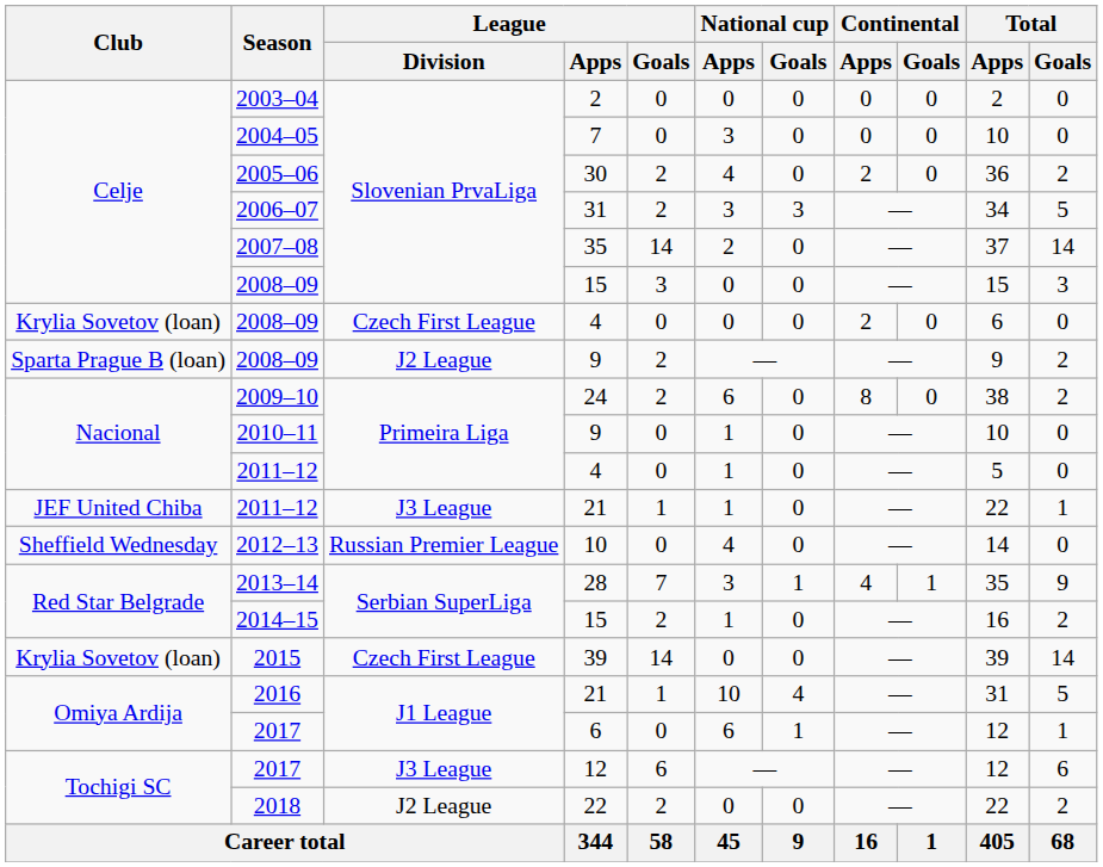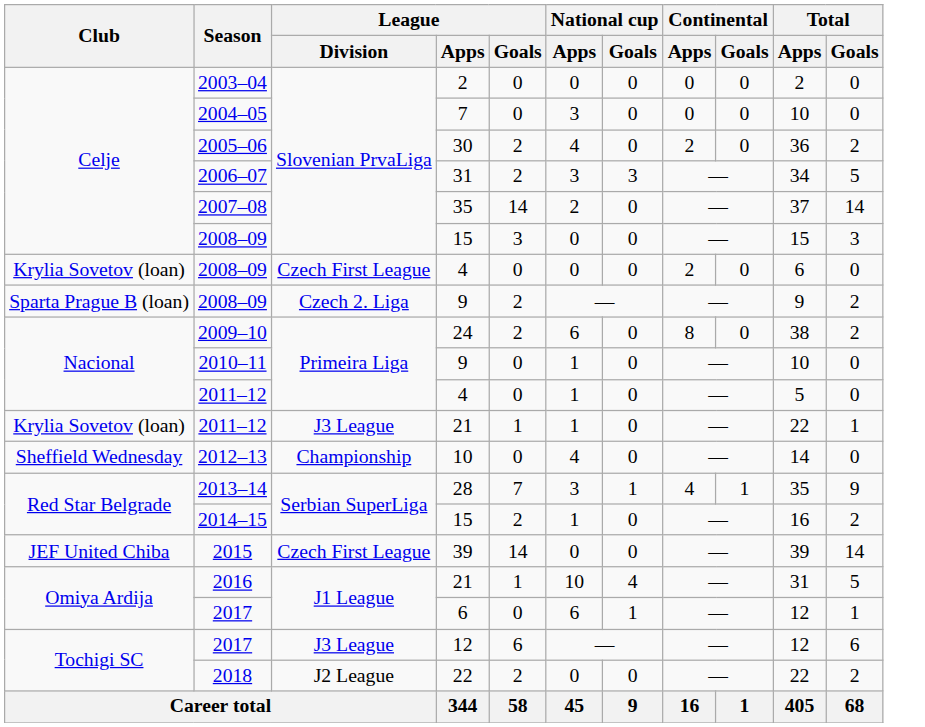2008–09 / 9 | League / Division: J2 League -> Czech 2. Liga
2011–12 / 21 | Club: JEF United Chiba -> Krylia Sovetov (loan)
2012–13 | League / Division: Russian Premier League -> Championship
2015 | Club: Krylia Sovetov (loan) -> JEF United Chiba
